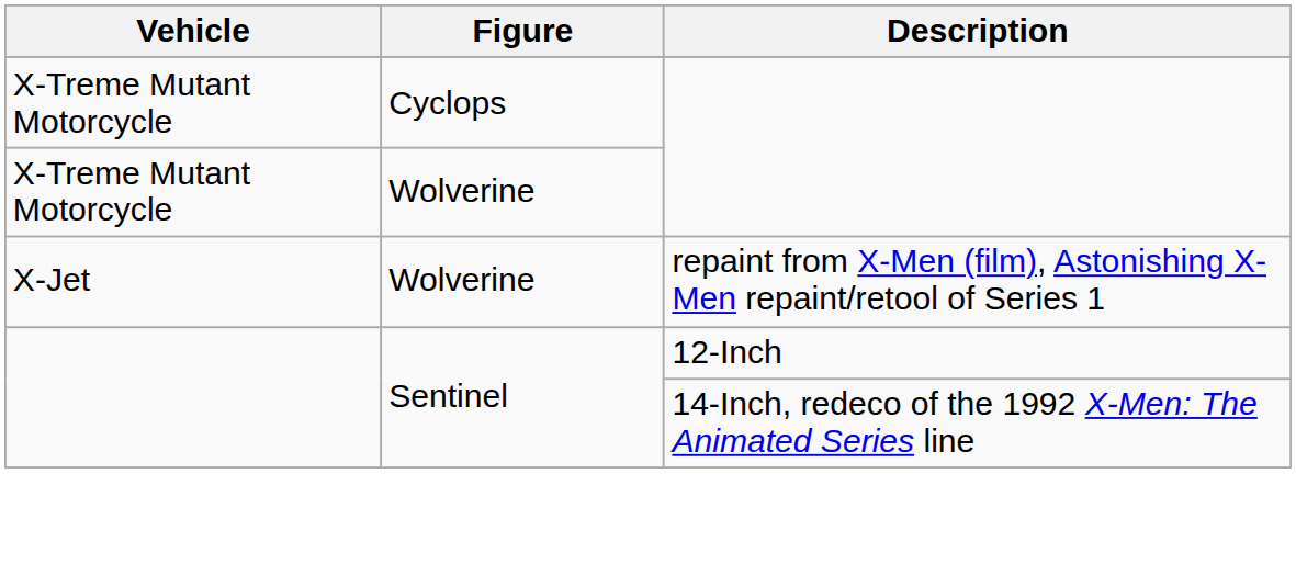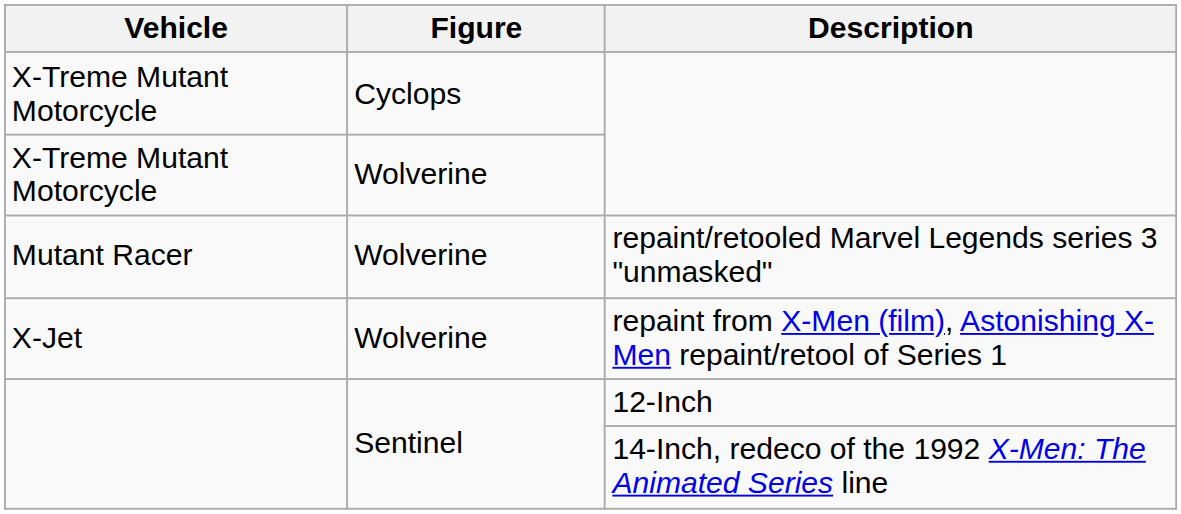+ row: Mutant Racer | Wolverine | repaint/retooled Marvel Legends series 3 "unmasked"
